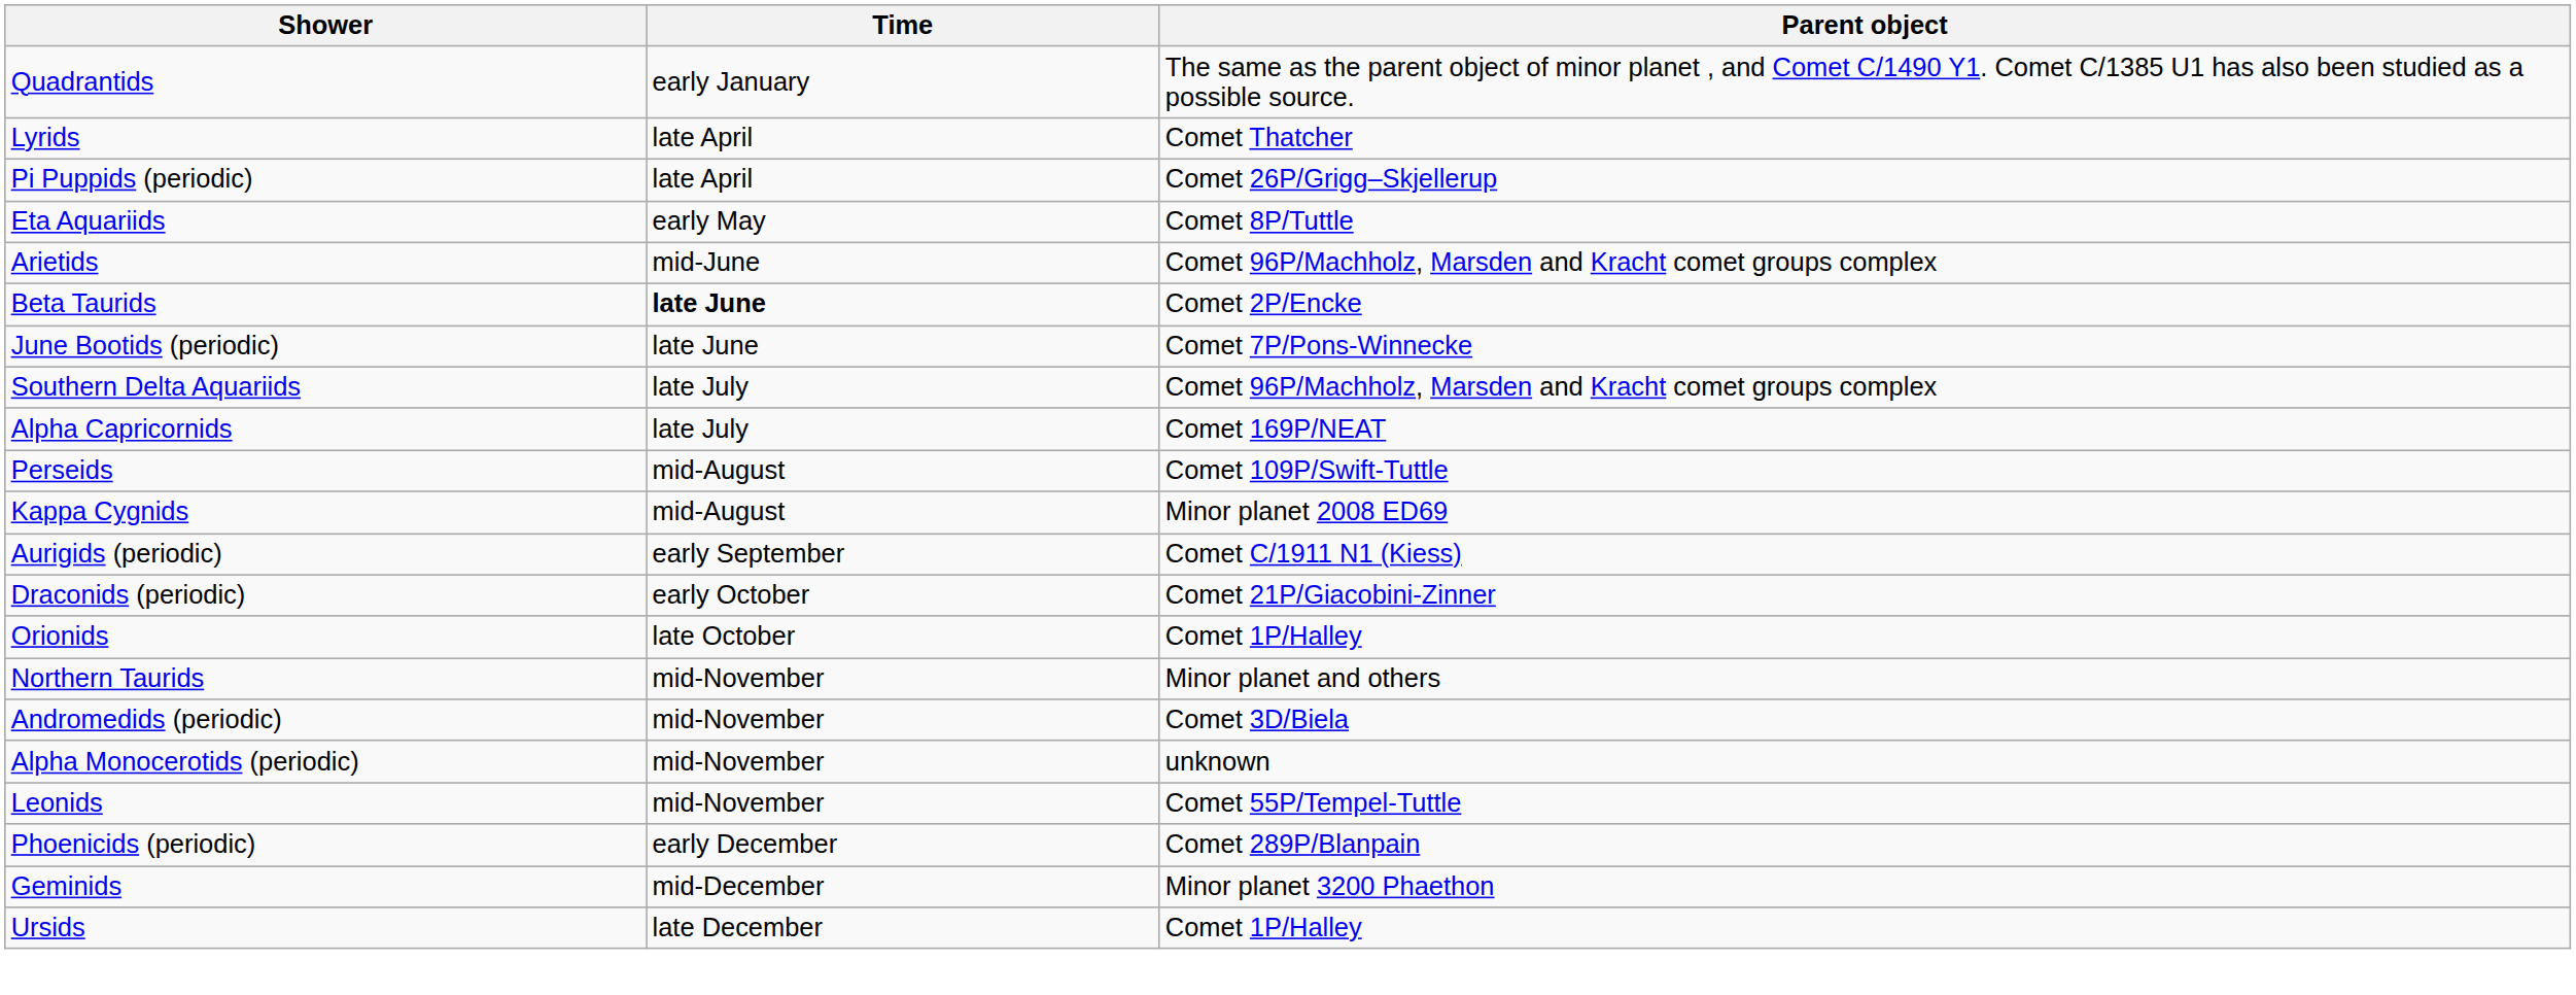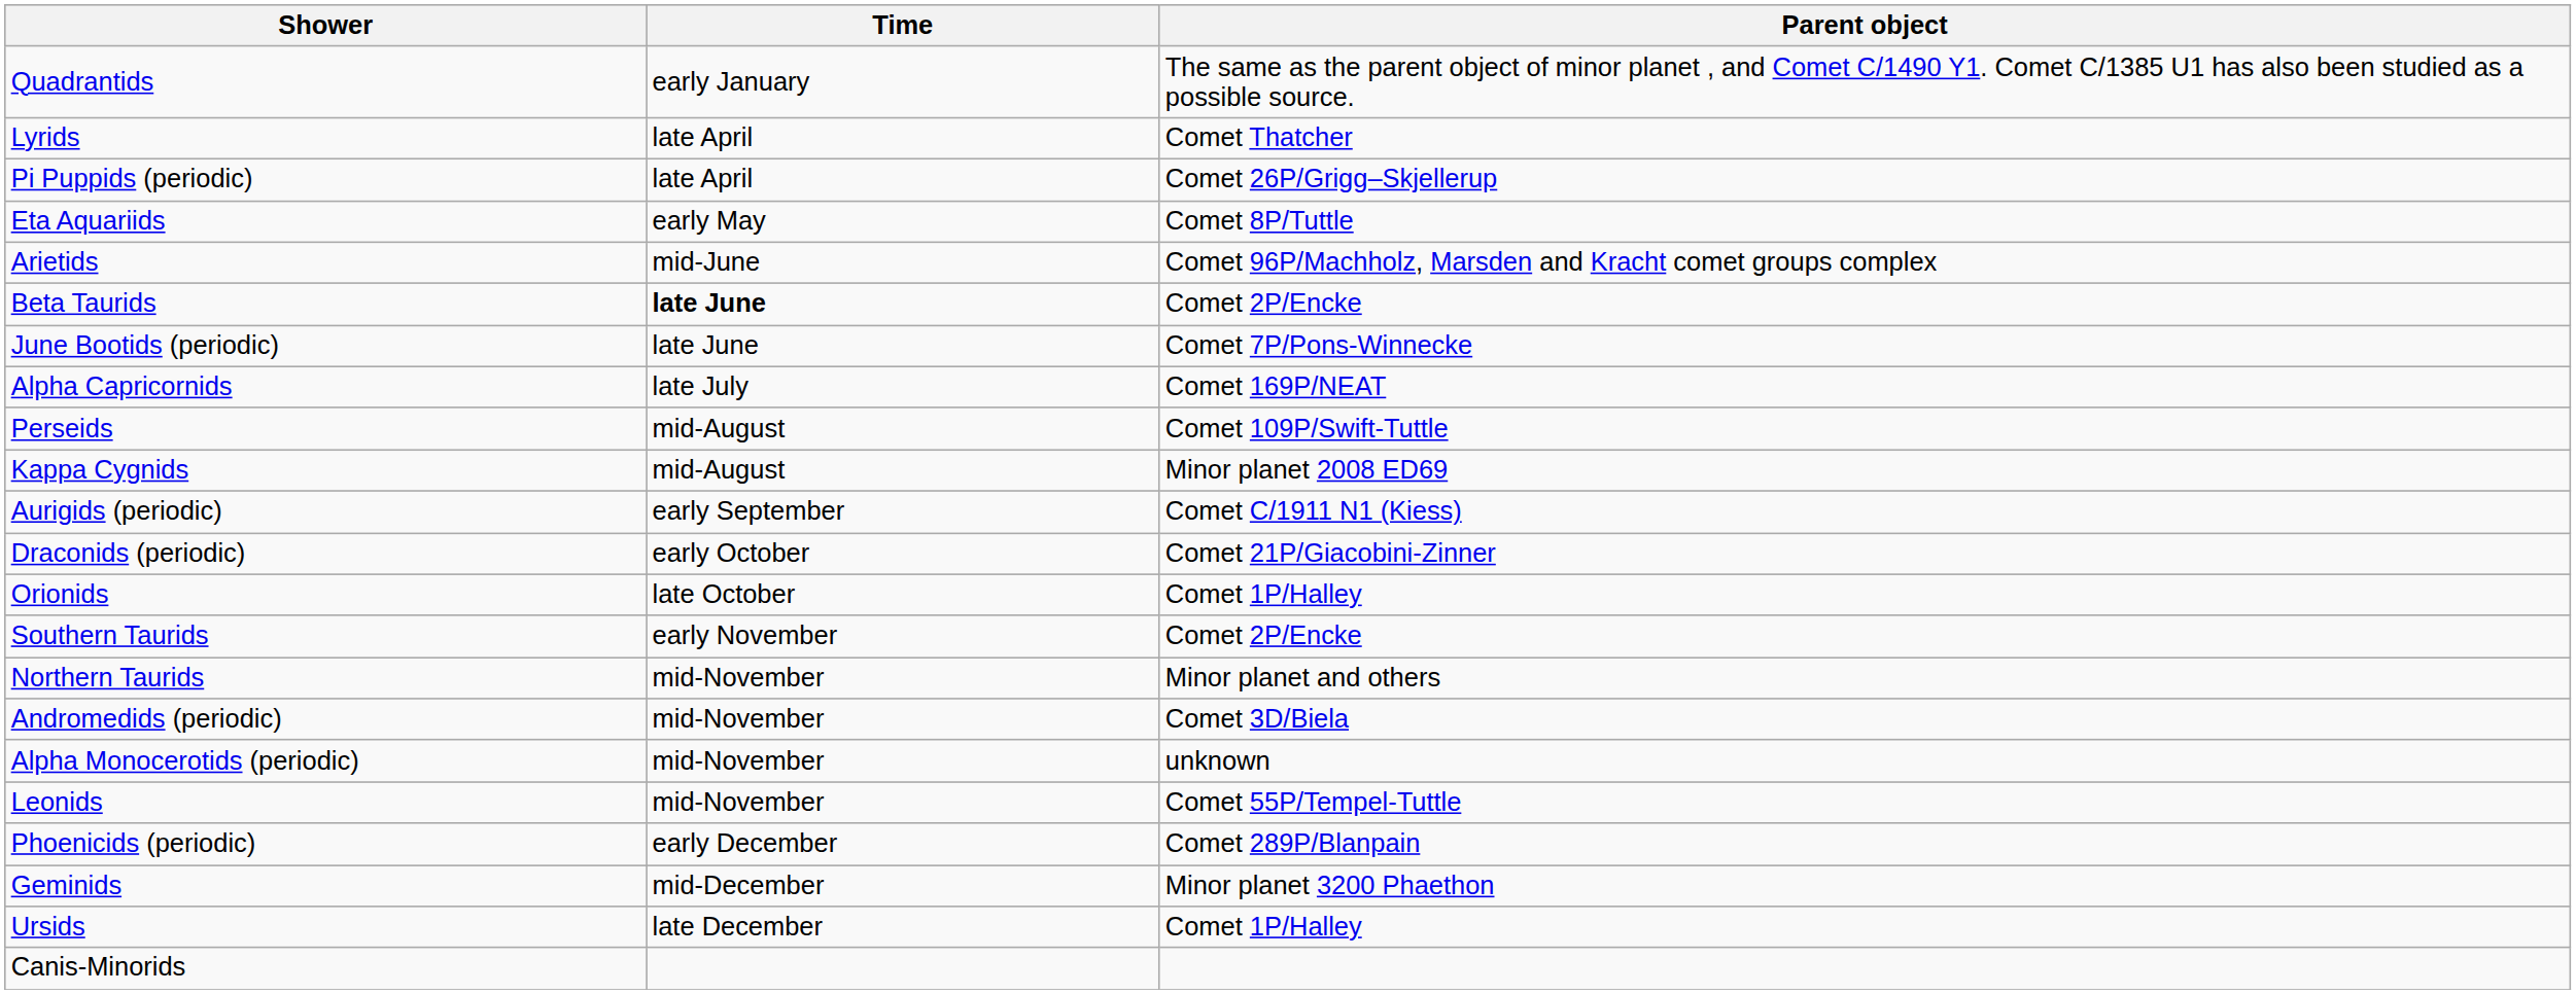- row: Southern Delta Aquariids | late July | Comet 96P/Machholz, Marsden and Kracht comet groups complex
+ row: Southern Taurids | early November | Comet 2P/Encke
+ row: Canis-Minorids
